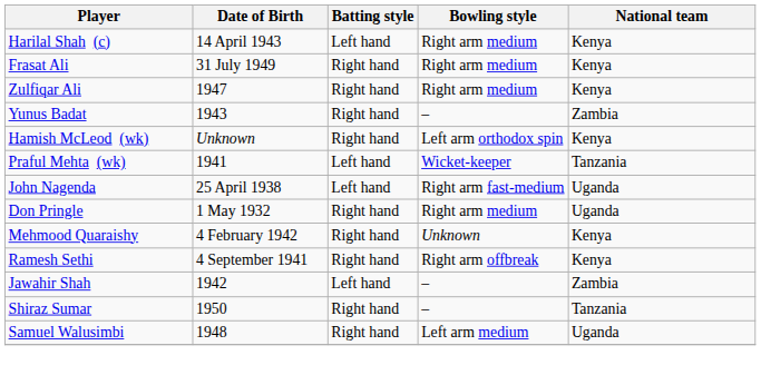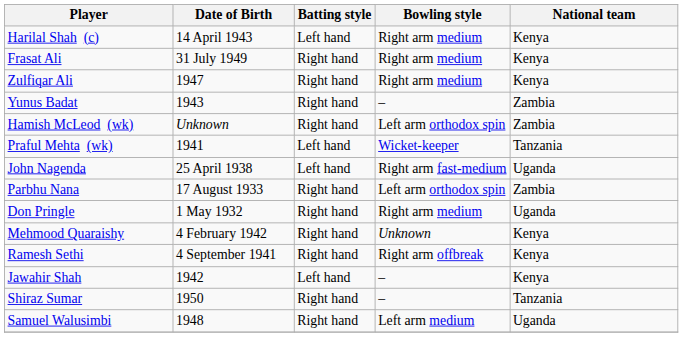Hamish McLeod (wk) | National team: Kenya -> Zambia
+ row: Parbhu Nana | 17 August 1933 | Right hand | Left arm orthodox spin | Zambia
Jawahir Shah | National team: Zambia -> Kenya
